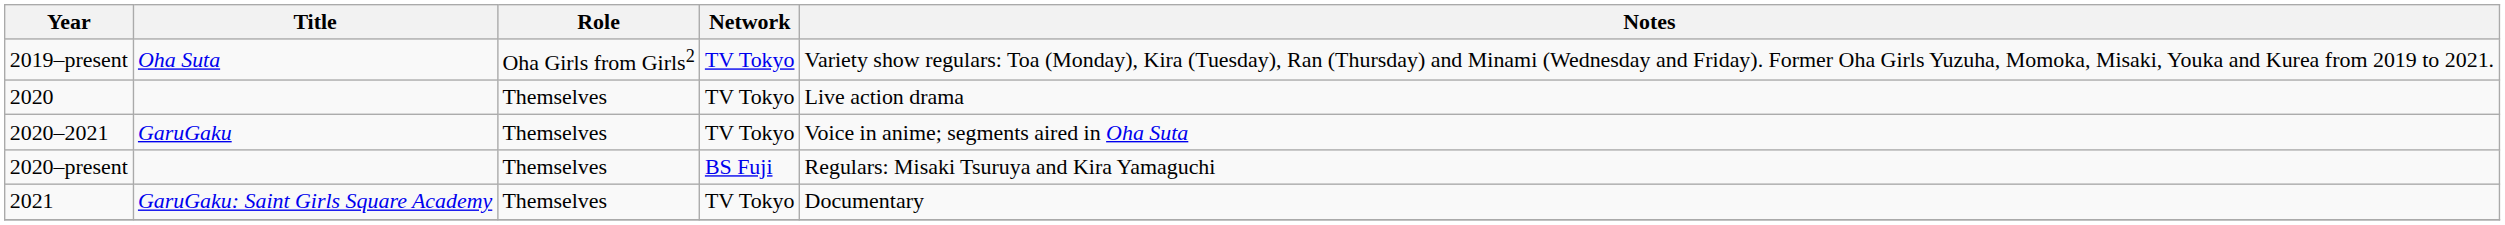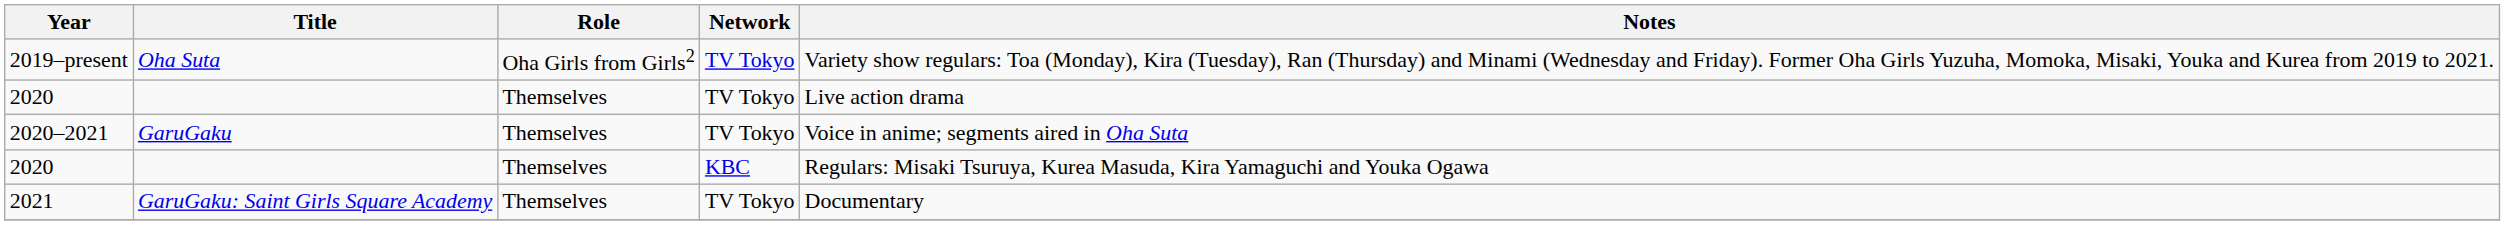- row: 2020–present | Themselves | BS Fuji | Regulars: Misaki Tsuruya and Kira Yamaguchi
+ row: 2020 | Themselves | KBC | Regulars: Misaki Tsuruya, Kurea Masuda, Kira Yamaguchi and Youka Ogawa
